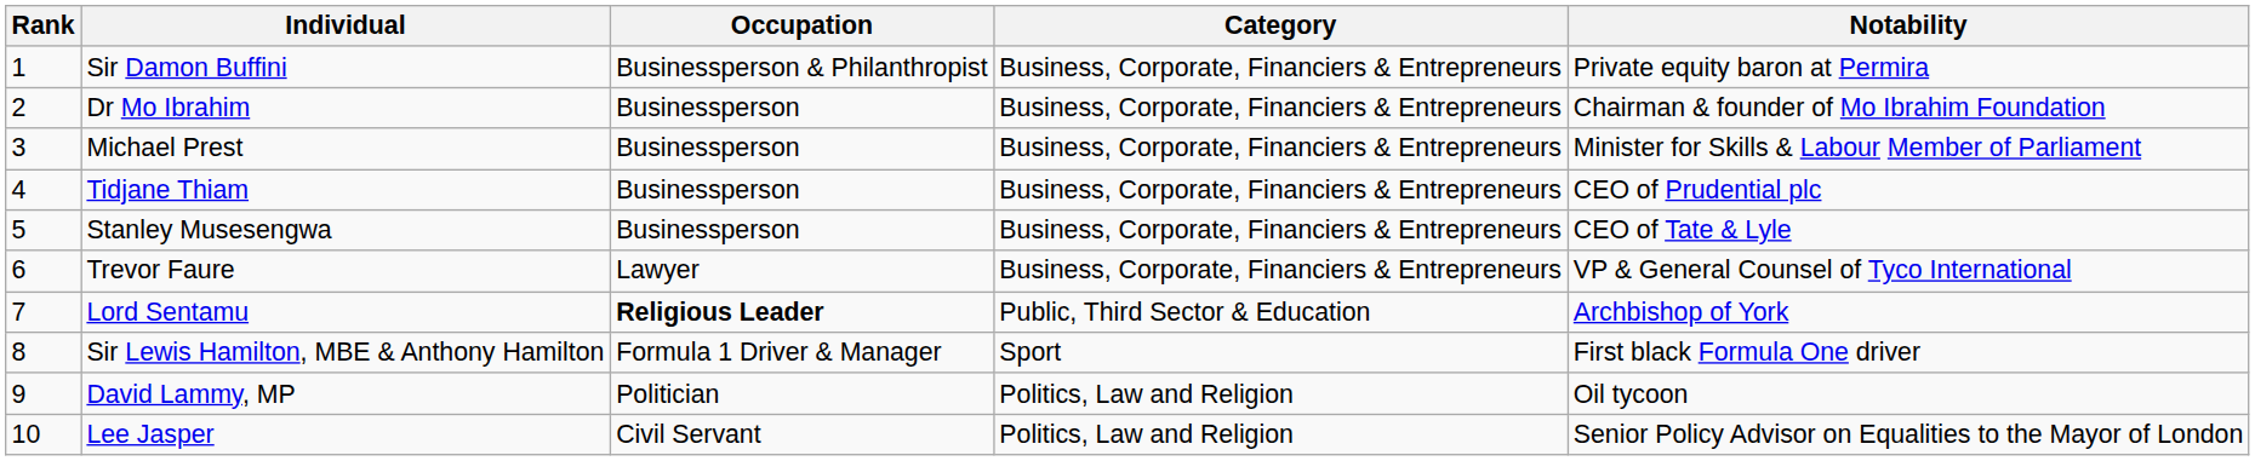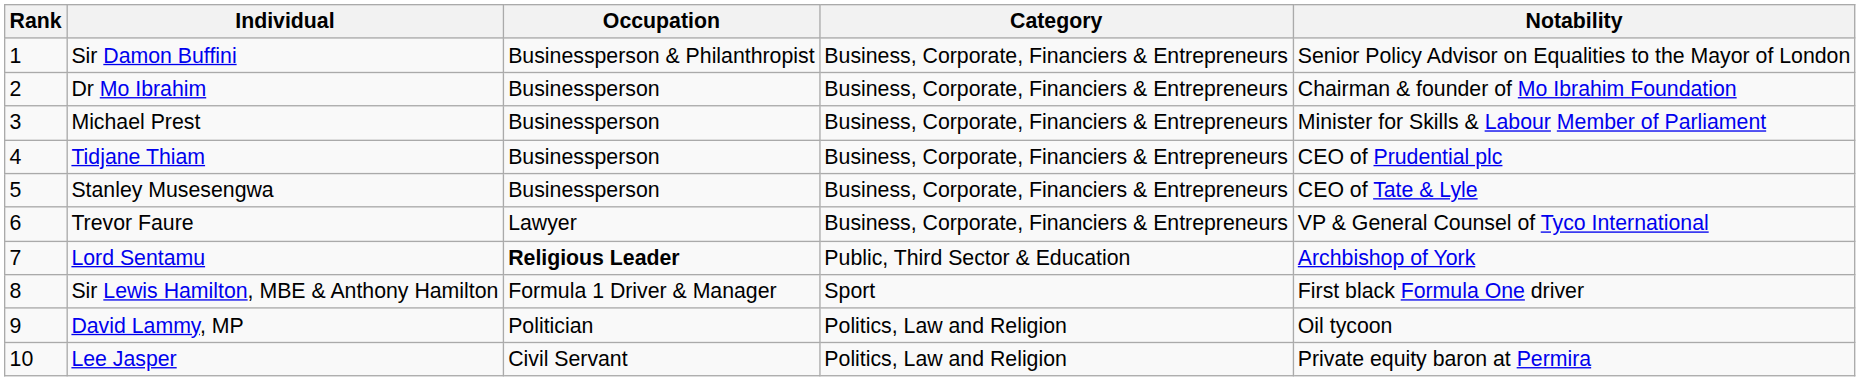Sir Damon Buffini | Notability: Private equity baron at Permira -> Senior Policy Advisor on Equalities to the Mayor of London
Lee Jasper | Notability: Senior Policy Advisor on Equalities to the Mayor of London -> Private equity baron at Permira
